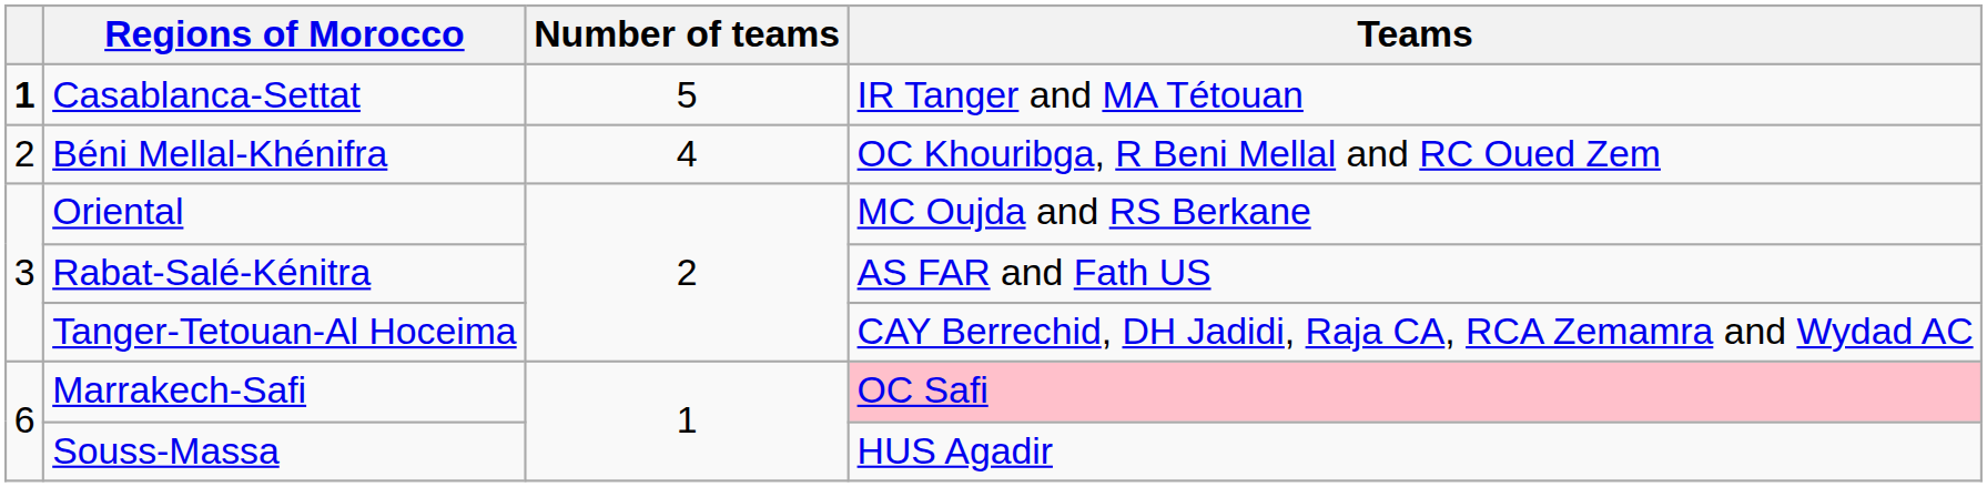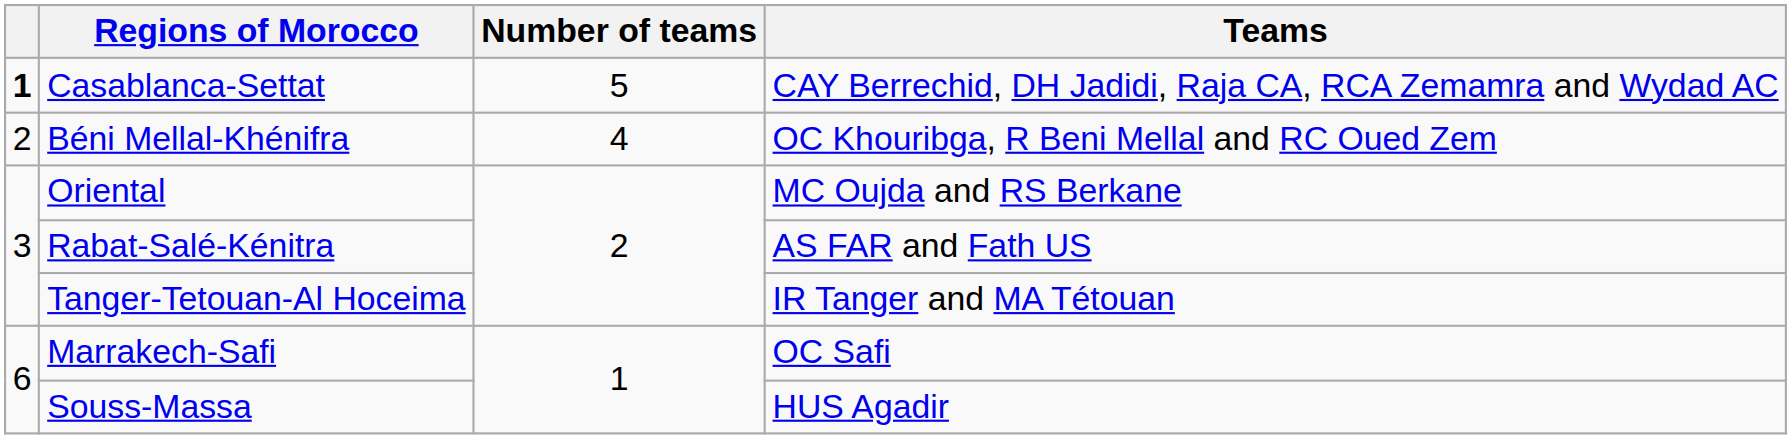Casablanca-Settat | Teams: IR Tanger and MA Tétouan -> CAY Berrechid, DH Jadidi, Raja CA, RCA Zemamra and Wydad AC
Tanger-Tetouan-Al Hoceima | Teams: CAY Berrechid, DH Jadidi, Raja CA, RCA Zemamra and Wydad AC -> IR Tanger and MA Tétouan
Marrakech-Safi | Teams: pink background -> no background
